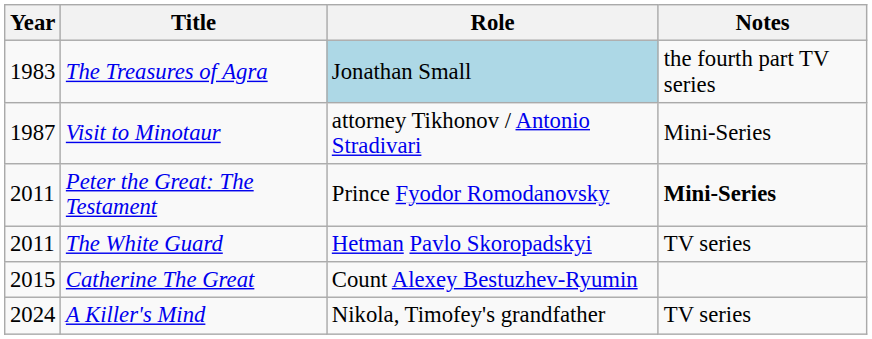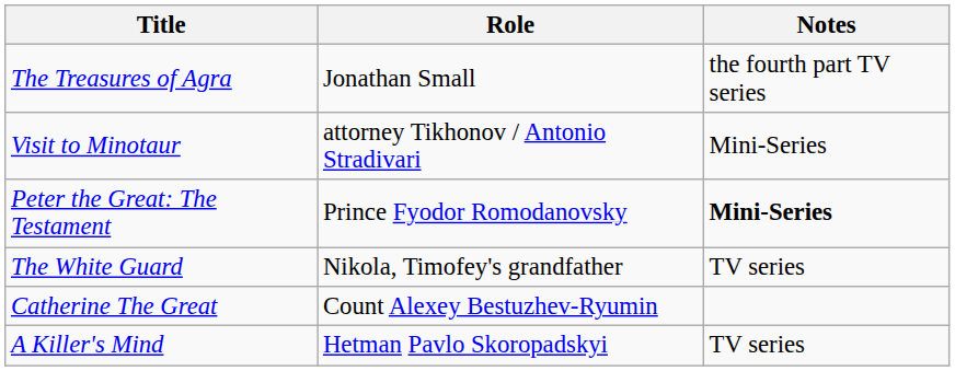- column: Year | 1983 | 1987 | 2011 | 2011 | 2015 | 2024
The Treasures of Agra | Role: lightblue background -> no background
The White Guard | Role: Hetman Pavlo Skoropadskyi -> Nikola, Timofey's grandfather
A Killer's Mind | Role: Nikola, Timofey's grandfather -> Hetman Pavlo Skoropadskyi
